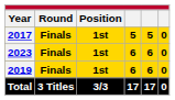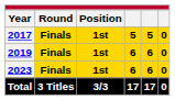rows swapped: 2019 <-> 2023
